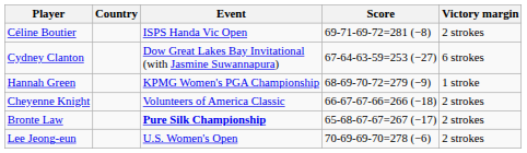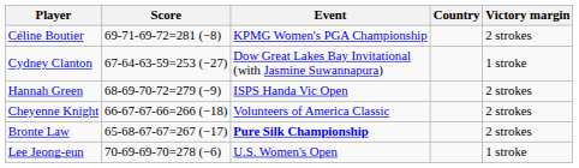columns swapped: Country <-> Score
Céline Boutier | Event: ISPS Handa Vic Open -> KPMG Women's PGA Championship
Cydney Clanton | Victory margin: 6 strokes -> 1 stroke
Hannah Green | Event: KPMG Women's PGA Championship -> ISPS Handa Vic Open
Hannah Green | Victory margin: 1 stroke -> 2 strokes
Lee Jeong-eun | Victory margin: 2 strokes -> 1 stroke
